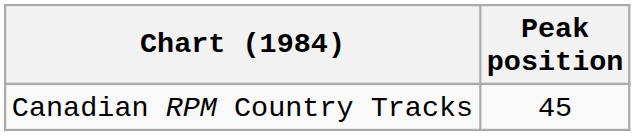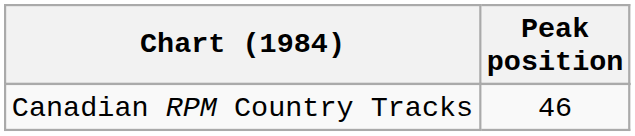Canadian RPM Country Tracks | Peak position: 45 -> 46
